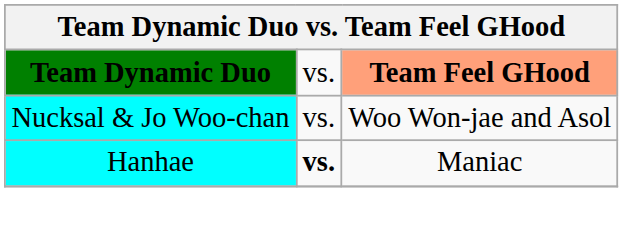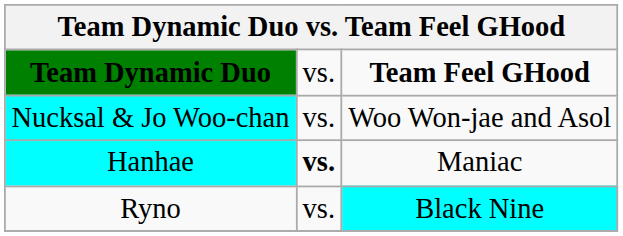Team Dynamic Duo | column 3: lightsalmon background -> no background
+ row: Ryno | vs. | Black Nine
